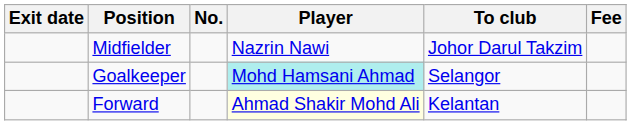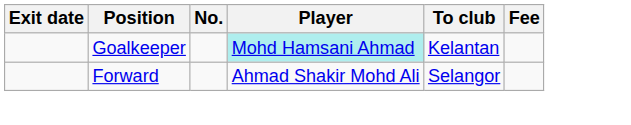- row: Midfielder | Nazrin Nawi | Johor Darul Takzim
Goalkeeper | To club: Selangor -> Kelantan
Forward | Player: lightyellow background -> no background
Forward | To club: Kelantan -> Selangor
